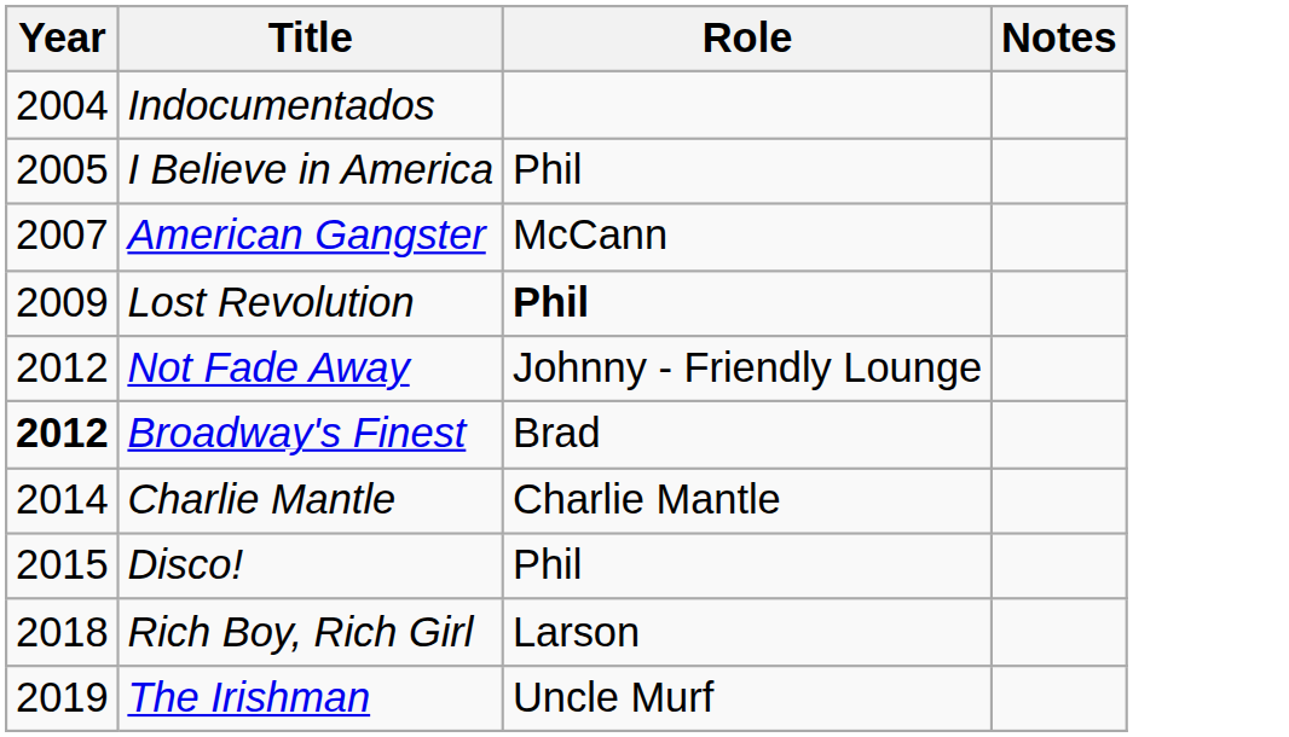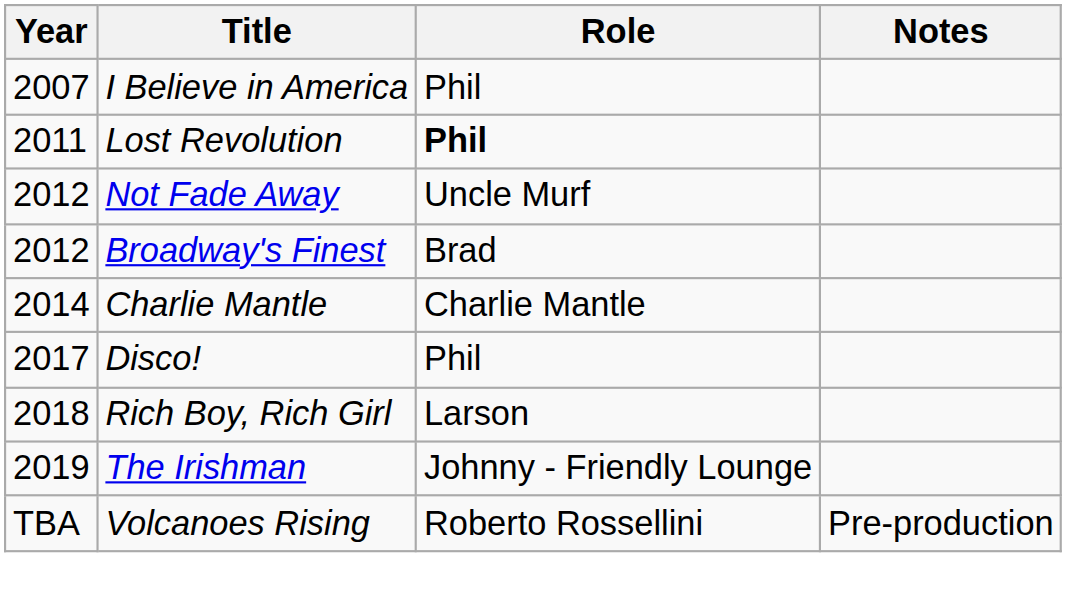- row: 2004 | Indocumentados
I Believe in America | Year: 2005 -> 2007
- row: 2007 | American Gangster | McCann
Lost Revolution | Year: 2009 -> 2011
Not Fade Away | Role: Johnny - Friendly Lounge -> Uncle Murf
Broadway's Finest | Year: bold -> normal
Disco! | Year: 2015 -> 2017
The Irishman | Role: Uncle Murf -> Johnny - Friendly Lounge
+ row: TBA | Volcanoes Rising | Roberto Rossellini | Pre-production
